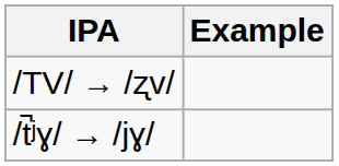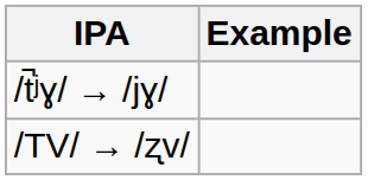rows swapped: /t̚ʲɣ/ → /jɣ/ <-> /TV/ → /ʐv/
